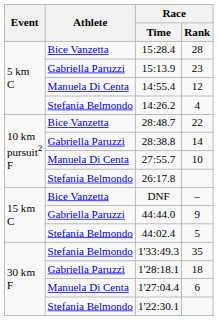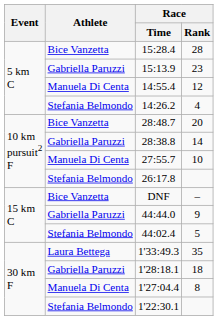28:48.7 | Race / Rank: 22 -> 20
1'33:49.3 | Athlete: Stefania Belmondo -> Laura Bettega
1'27:04.4 | Race / Rank: 6 -> 8
